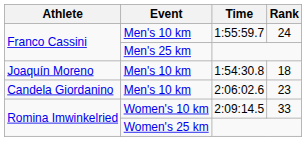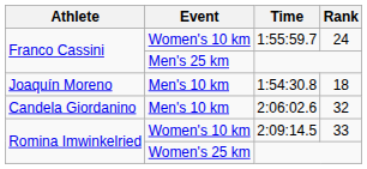1:55:59.7 | Event: Men's 10 km -> Women's 10 km
2:06:02.6 | Rank: 23 -> 32
